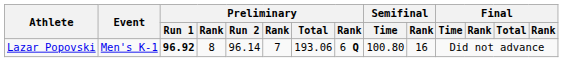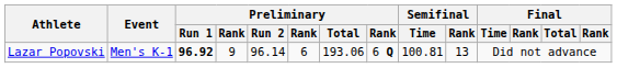Lazar Popovski | column 4: 8 -> 9
Lazar Popovski | column 6: 7 -> 6
Lazar Popovski | Semifinal / Time: 100.80 -> 100.81
Lazar Popovski | Semifinal / Rank: 16 -> 13
